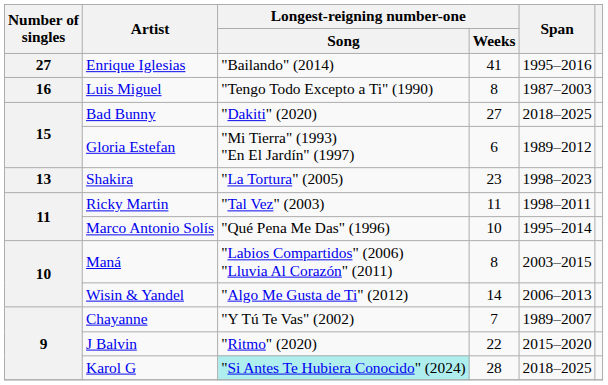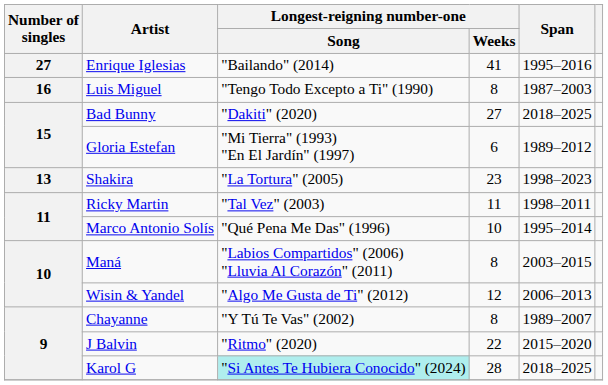Wisin & Yandel | Longest-reigning number-one / Weeks: 14 -> 12
Chayanne | Longest-reigning number-one / Weeks: 7 -> 8
